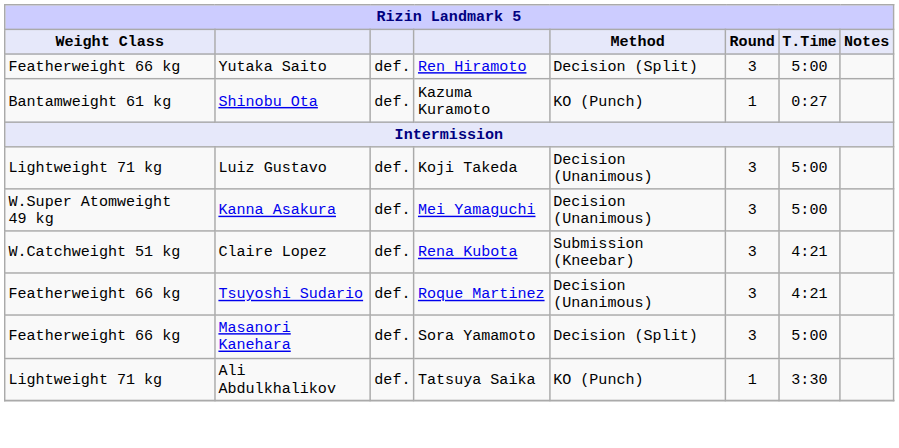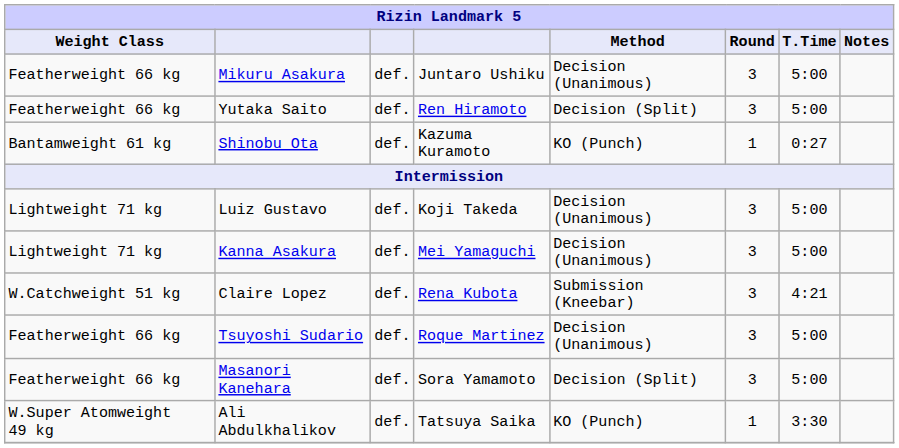+ row: Featherweight 66 kg | Mikuru Asakura | def. | Juntaro Ushiku | Decision (Unanimous) | 3 | 5:00
Kanna Asakura | Weight Class: W.Super Atomweight 49 kg -> Lightweight 71 kg
Tsuyoshi Sudario | T.Time: 4:21 -> 5:00
Ali Abdulkhalikov | Weight Class: Lightweight 71 kg -> W.Super Atomweight 49 kg
